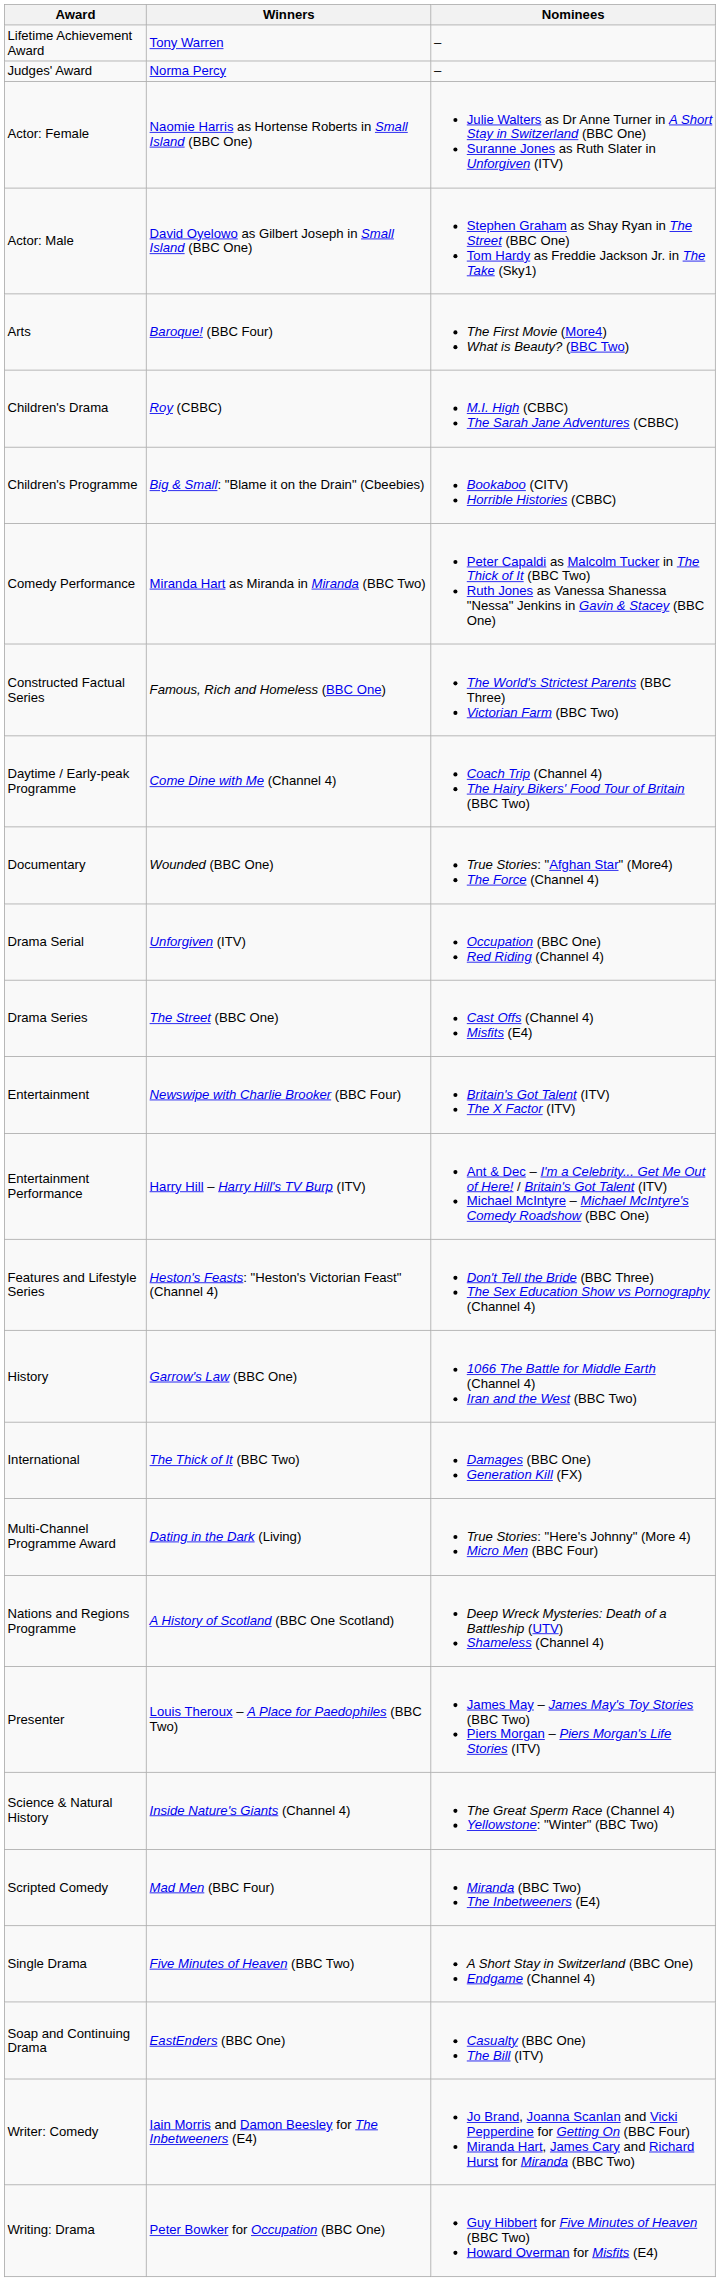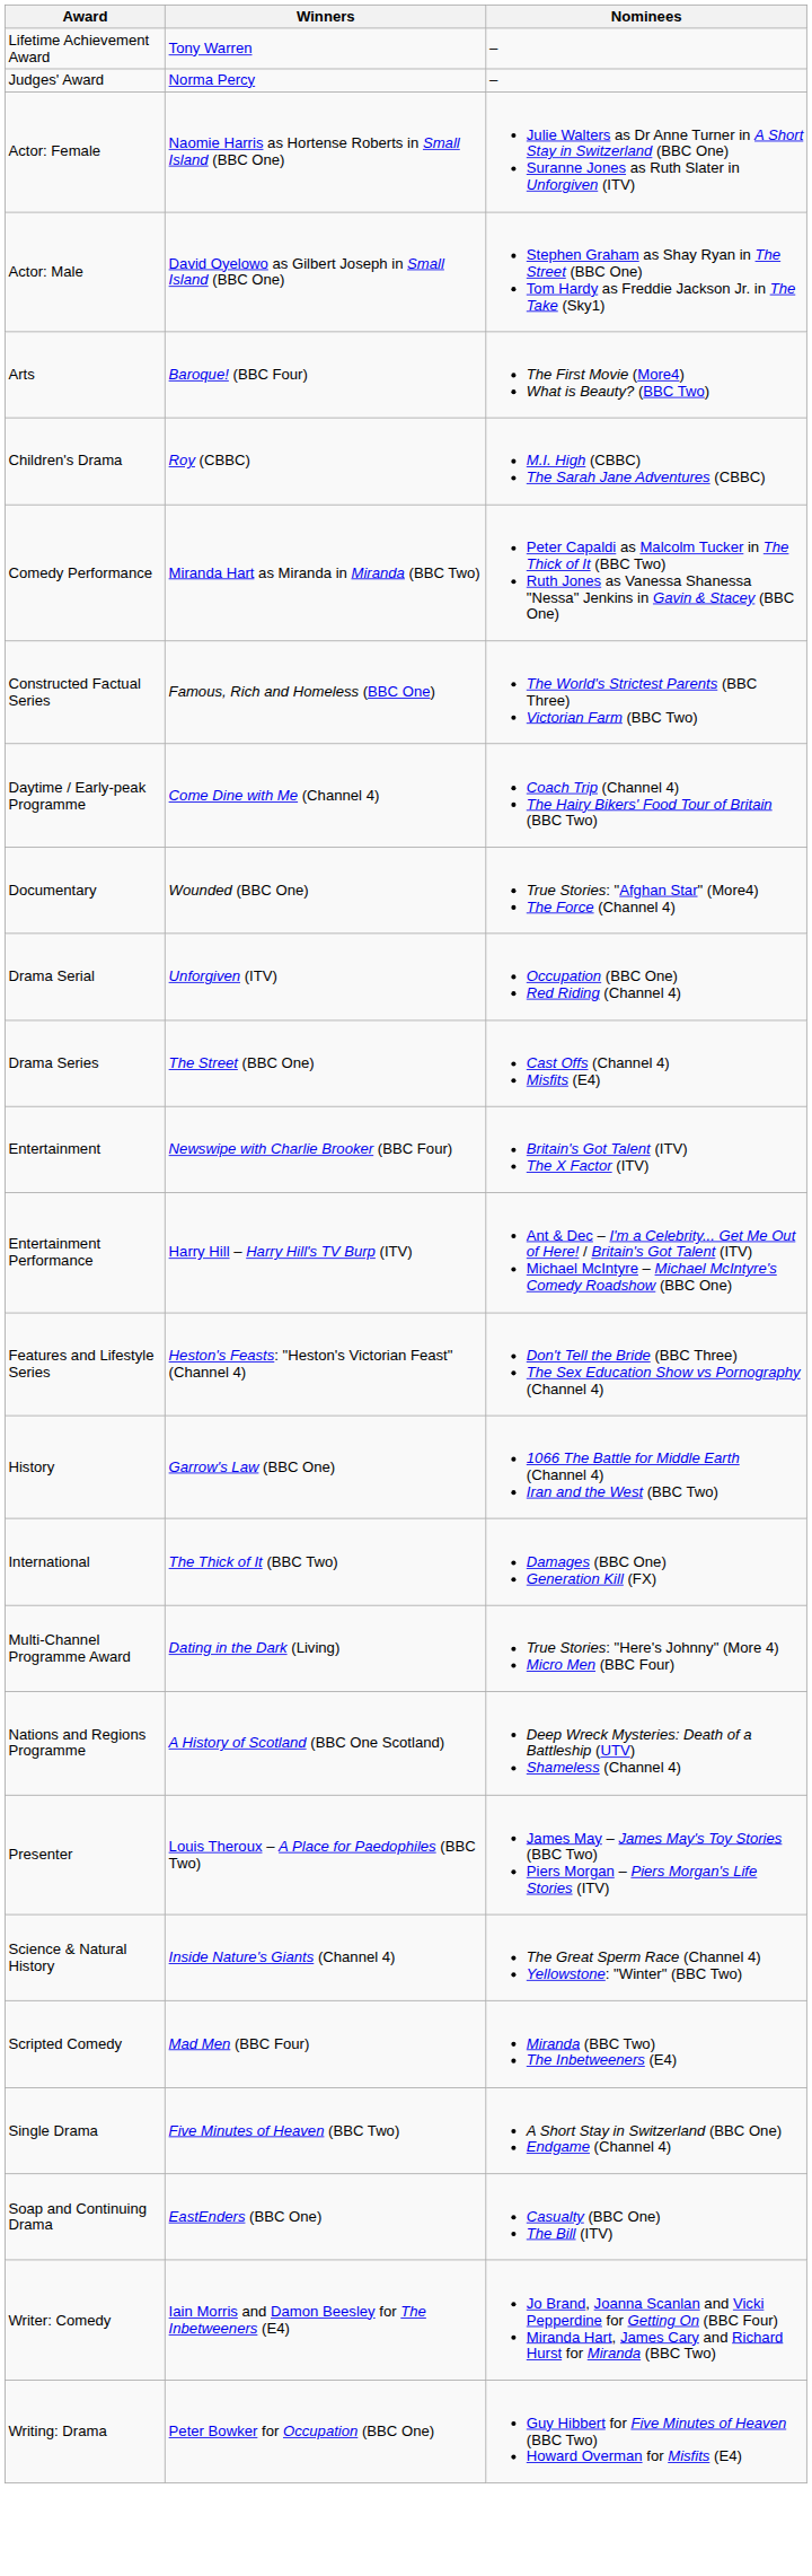- row: Children's Programme | Big & Small: "Blame it on the Drain" (Cbeebies) | Bookaboo (CITV) Horrible Histories (CBBC)
